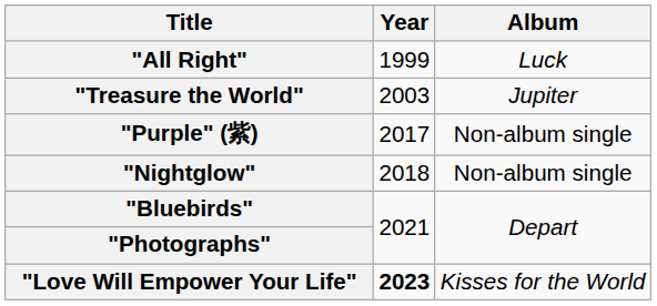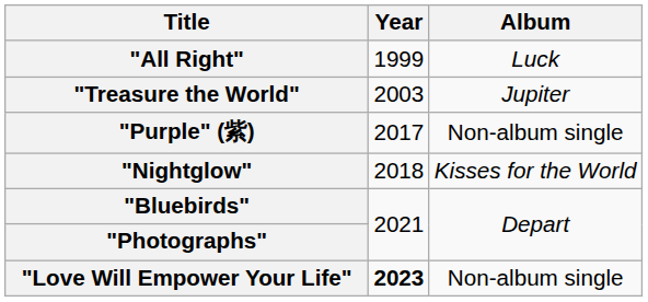"Nightglow" | Album: Non-album single -> Kisses for the World
"Love Will Empower Your Life" | Album: Kisses for the World -> Non-album single
